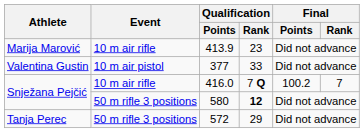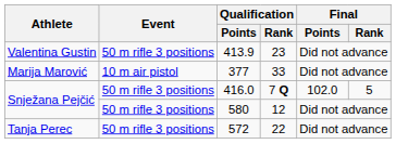413.9 | Athlete: Marija Marović -> Valentina Gustin
413.9 | Event: 10 m air rifle -> 50 m rifle 3 positions
377 | Athlete: Valentina Gustin -> Marija Marović
416.0 | Event: 10 m air rifle -> 50 m rifle 3 positions
416.0 | Final / Points: 100.2 -> 102.0
416.0 | Final / Rank: 7 -> 5
580 | Qualification / Rank: bold -> normal
572 | Qualification / Rank: 29 -> 22
